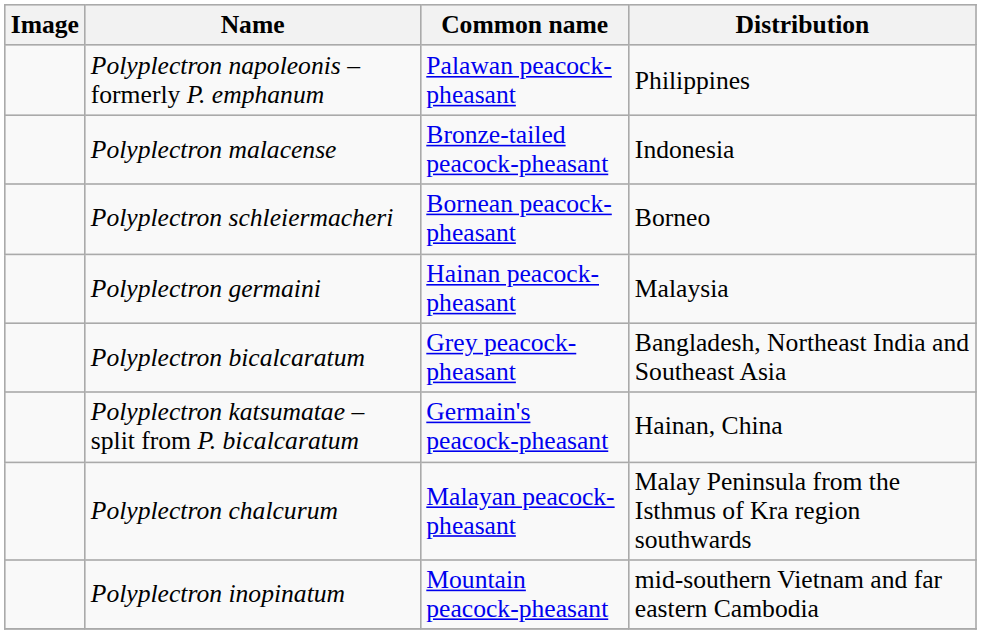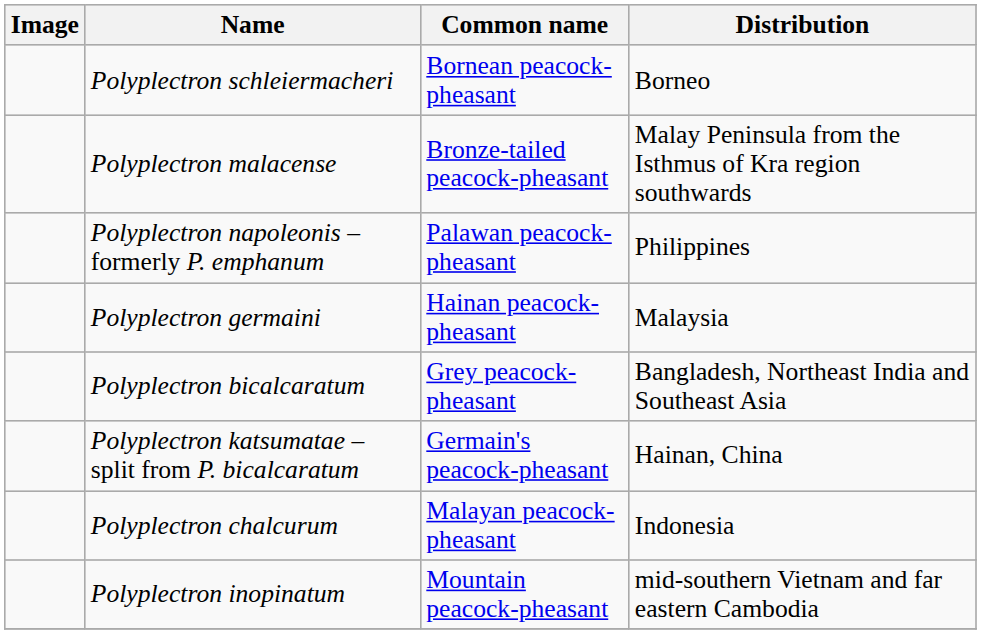rows swapped: Polyplectron napoleonis – formerly P. emphanum <-> Polyplectron schleiermacheri
Polyplectron malacense | Distribution: Indonesia -> Malay Peninsula from the Isthmus of Kra region southwards
Polyplectron chalcurum | Distribution: Malay Peninsula from the Isthmus of Kra region southwards -> Indonesia
